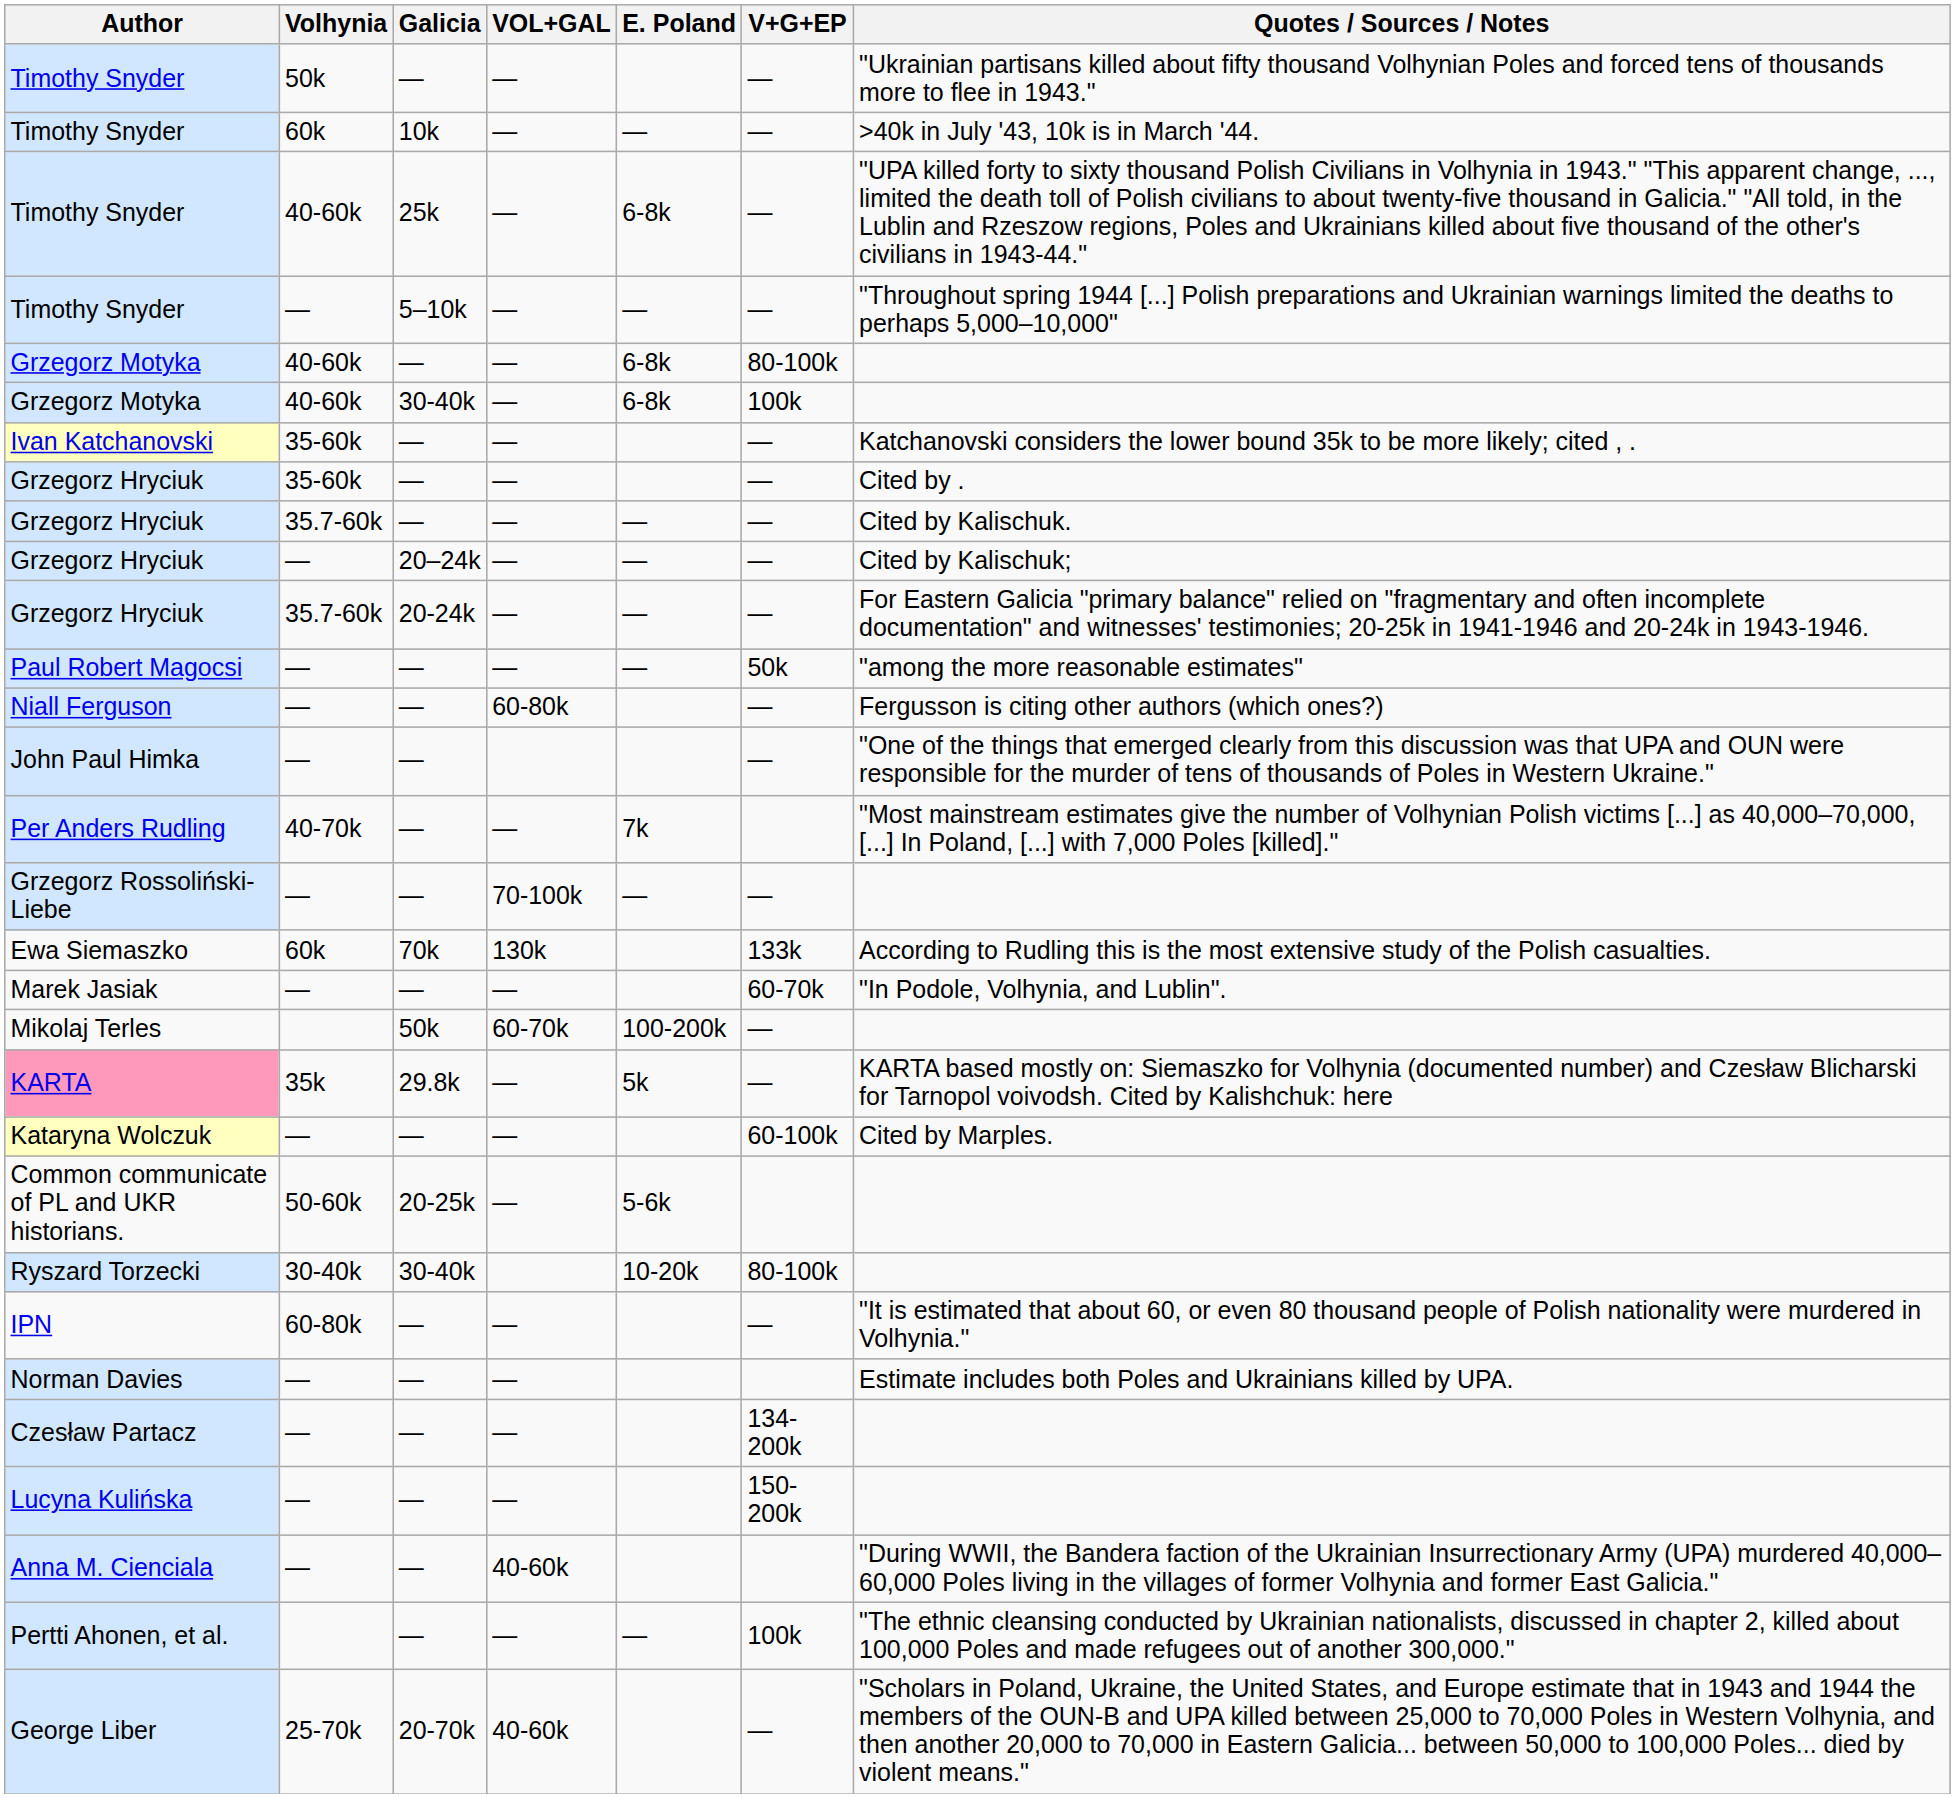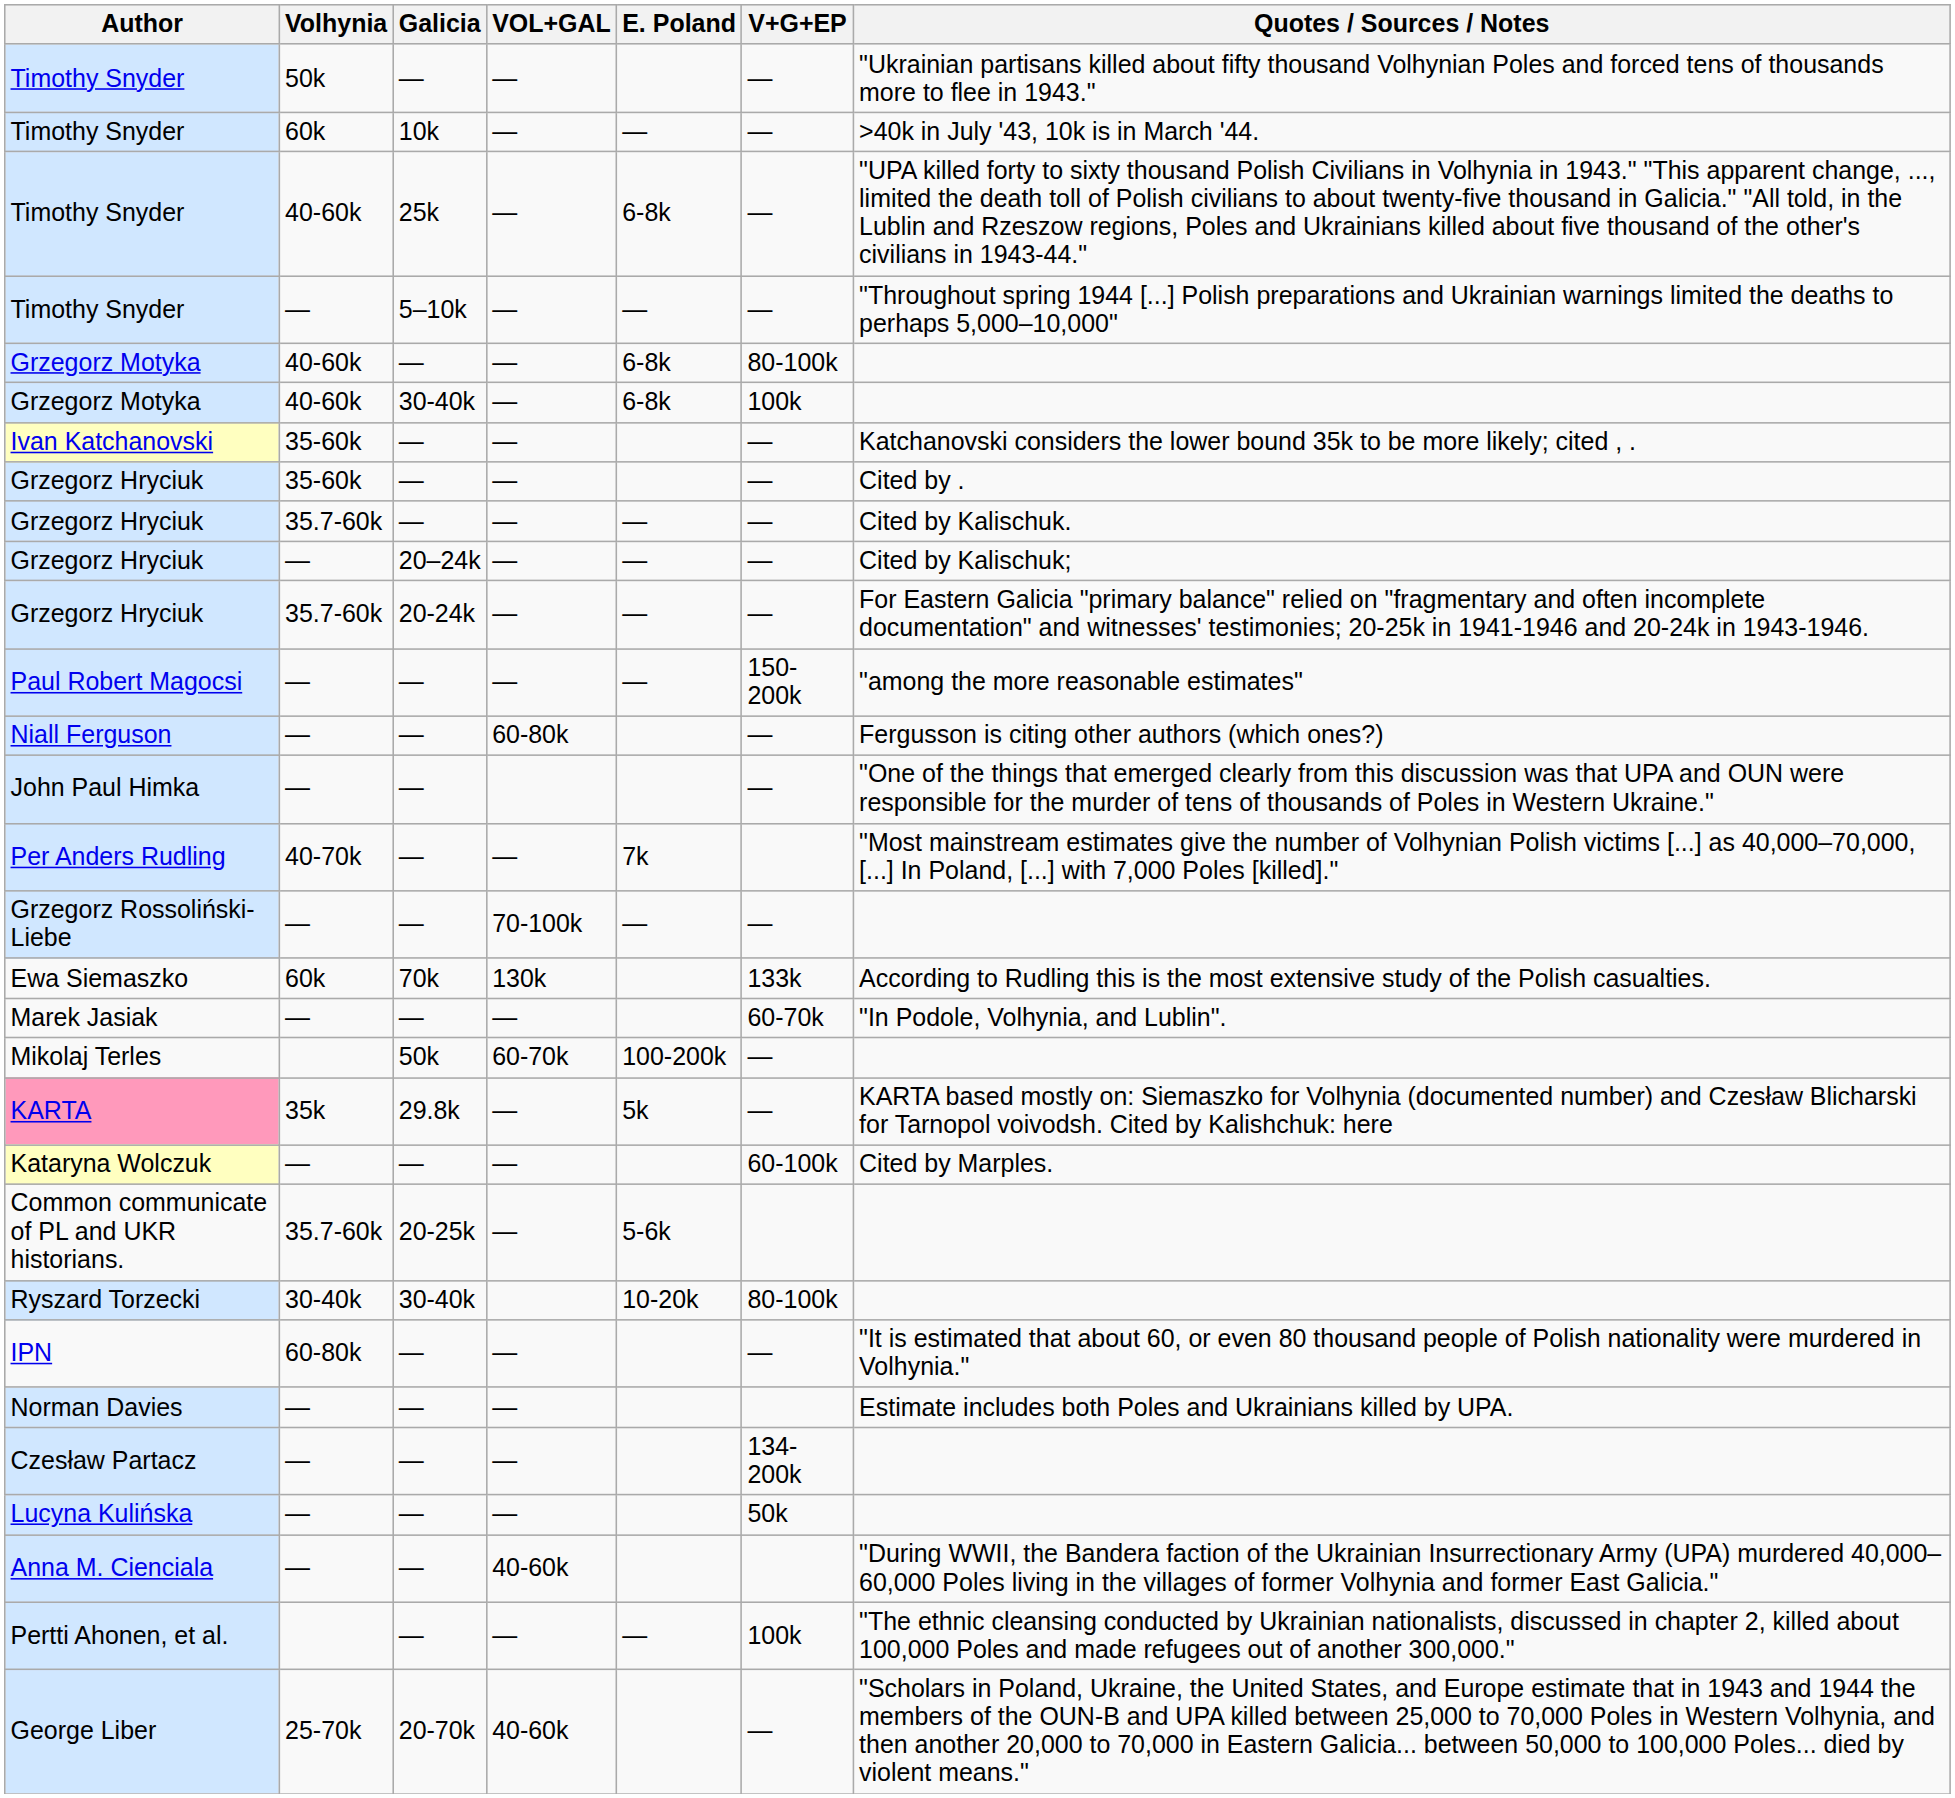Paul Robert Magocsi | V+G+EP: 50k -> 150-200k
Common communicate of PL and UKR historians. | Volhynia: 50-60k -> 35.7-60k
Lucyna Kulińska | V+G+EP: 150-200k -> 50k
